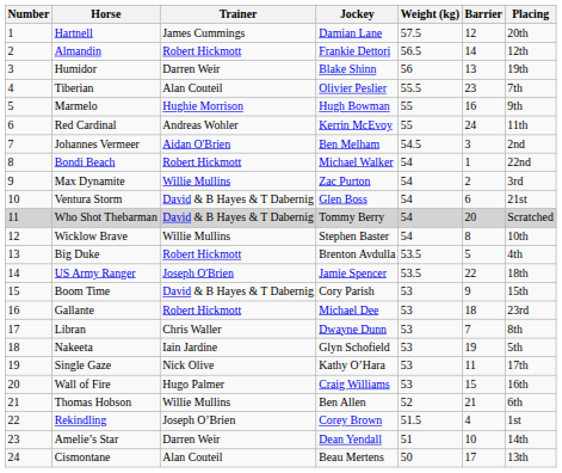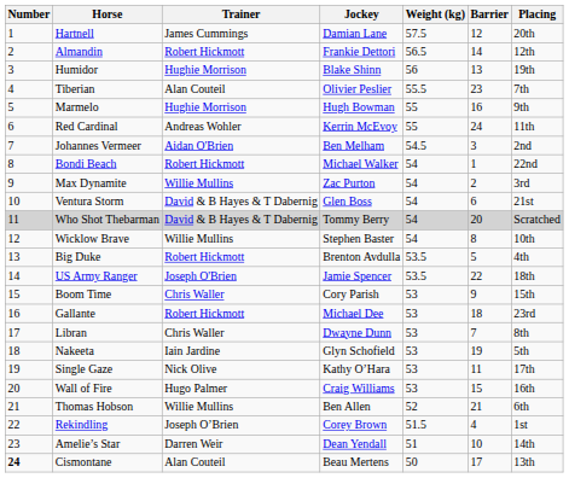Humidor | Trainer: Darren Weir -> Hughie Morrison
Boom Time | Trainer: David & B Hayes & T Dabernig -> Chris Waller
Cismontane | Number: normal -> bold
